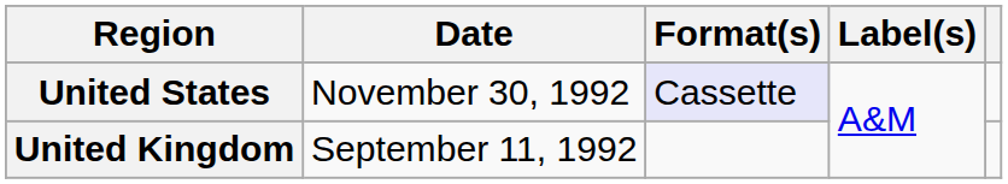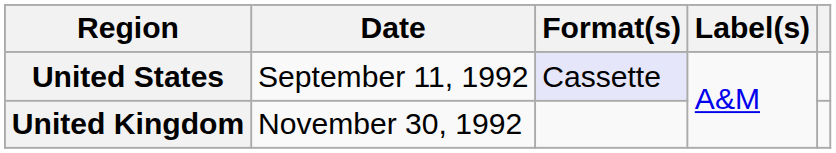United States | Date: November 30, 1992 -> September 11, 1992
United Kingdom | Date: September 11, 1992 -> November 30, 1992
